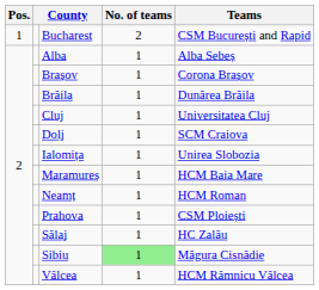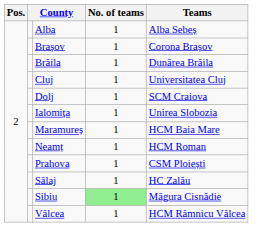- row: 1 | Bucharest | 2 | CSM București and Rapid
